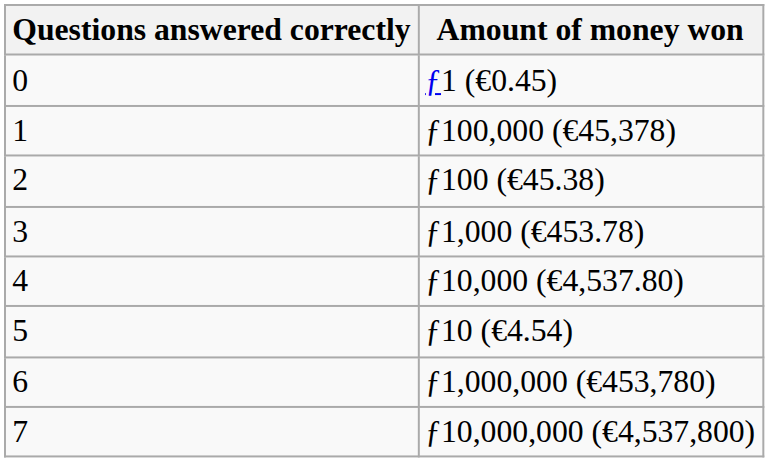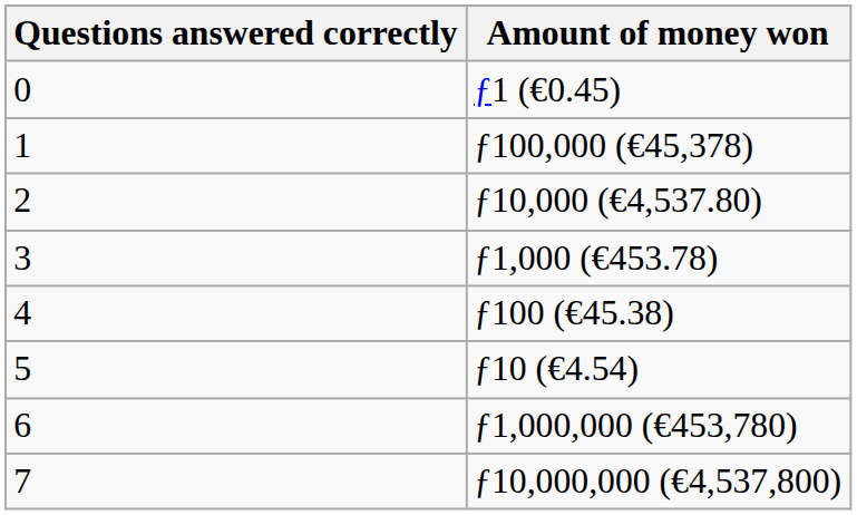2 | Amount of money won: ƒ100 (€45.38) -> ƒ10,000 (€4,537.80)
4 | Amount of money won: ƒ10,000 (€4,537.80) -> ƒ100 (€45.38)
